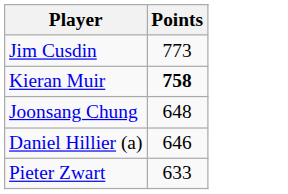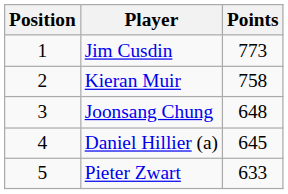+ column: Position | 1 | 2 | 3 | 4 | 5
Kieran Muir | Points: bold -> normal
Daniel Hillier (a) | Points: 646 -> 645
